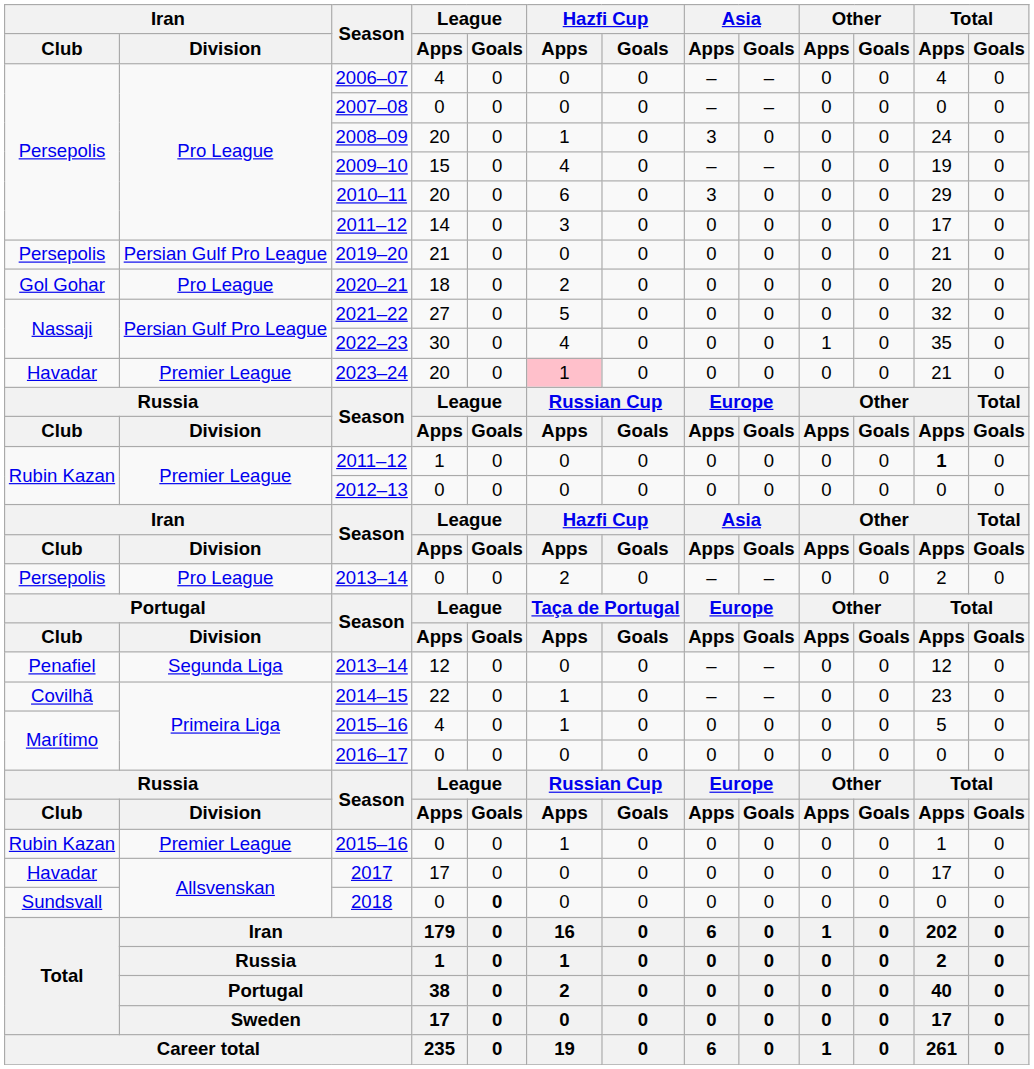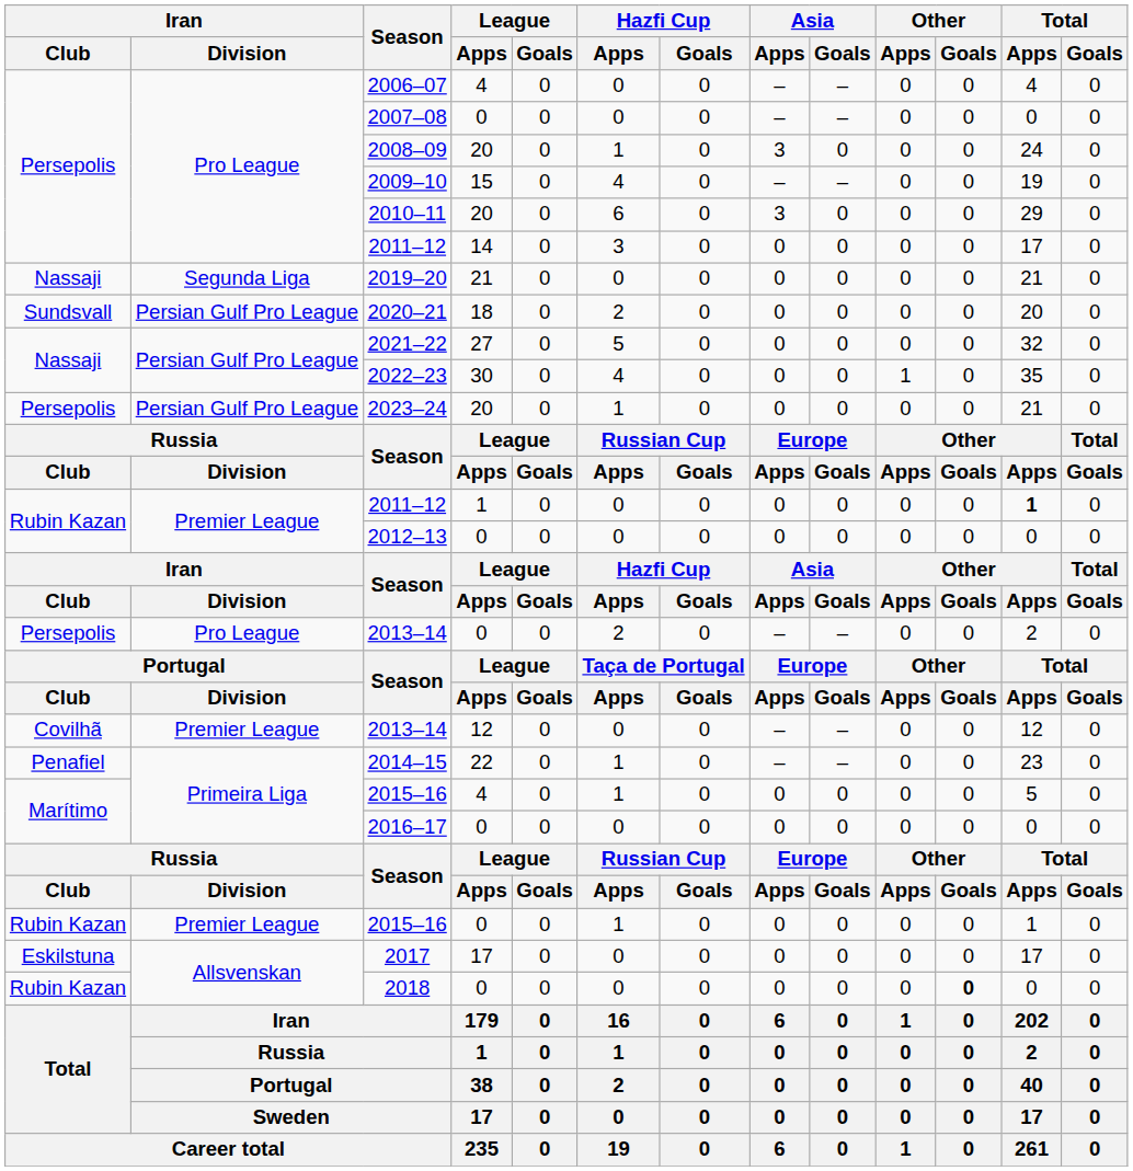2019–20 | Iran / Club: Persepolis -> Nassaji
2019–20 | Iran / Division: Persian Gulf Pro League -> Segunda Liga
2020–21 | Iran / Club: Gol Gohar -> Sundsvall
2020–21 | Iran / Division: Pro League -> Persian Gulf Pro League
2023–24 | Iran / Club: Havadar -> Persepolis
2023–24 | Iran / Division: Premier League -> Persian Gulf Pro League
2023–24 | Hazfi Cup / Apps: pink background -> no background
2013–14 / 12 | Iran / Club: Penafiel -> Covilhã
2013–14 / 12 | Iran / Division: Segunda Liga -> Premier League
2014–15 | Iran / Club: Covilhã -> Penafiel
2017 | Iran / Club: Havadar -> Eskilstuna
2018 | Iran / Club: Sundsvall -> Rubin Kazan
2018 | League / Goals: bold -> normal
2018 | Other / Goals: normal -> bold
